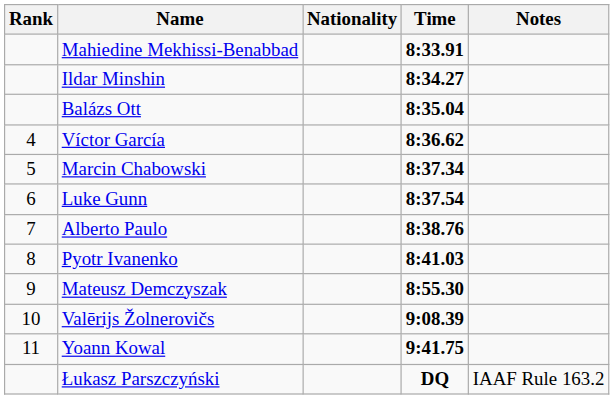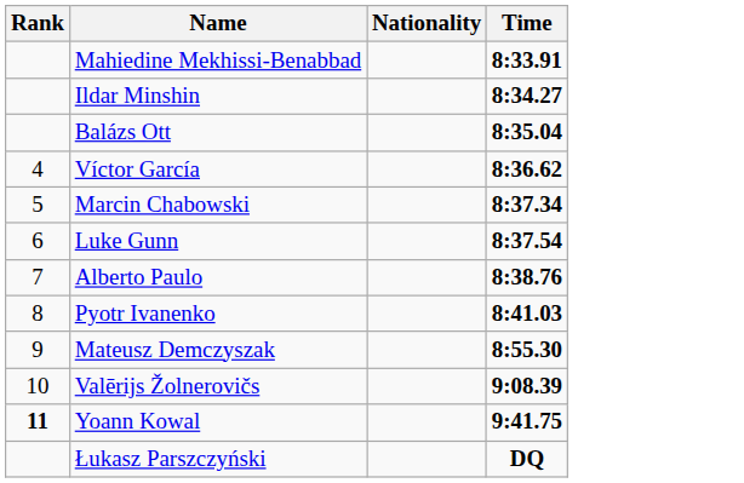- column: Notes | IAAF Rule 163.2
Yoann Kowal | Rank: normal -> bold
